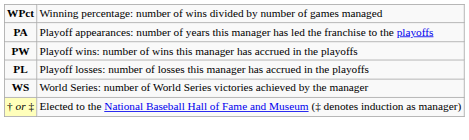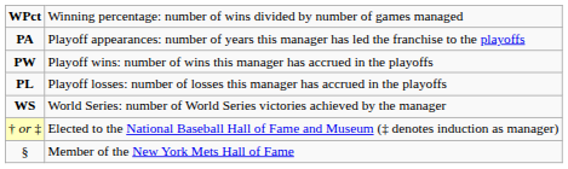+ row: § | Member of the New York Mets Hall of Fame
